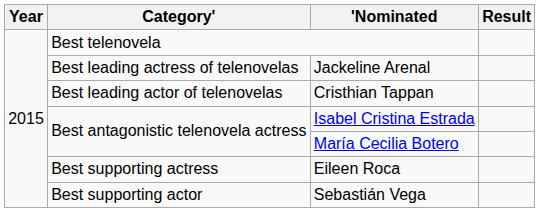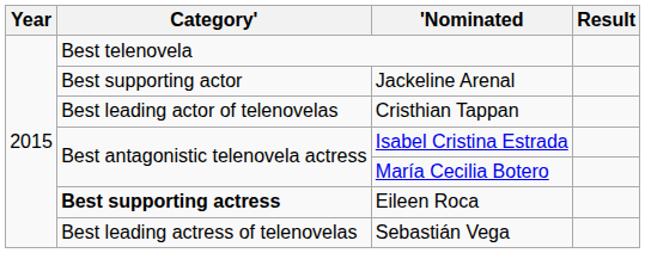Jackeline Arenal | Category': Best leading actress of telenovelas -> Best supporting actor
Eileen Roca | Category': normal -> bold
Sebastián Vega | Category': Best supporting actor -> Best leading actress of telenovelas
